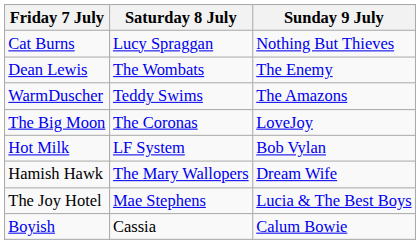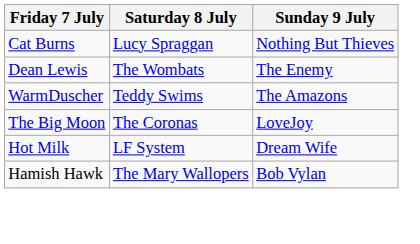Hot Milk | Sunday 9 July: Bob Vylan -> Dream Wife
Hamish Hawk | Sunday 9 July: Dream Wife -> Bob Vylan
- row: The Joy Hotel | Mae Stephens | Lucia & The Best Boys
- row: Boyish | Cassia | Calum Bowie
